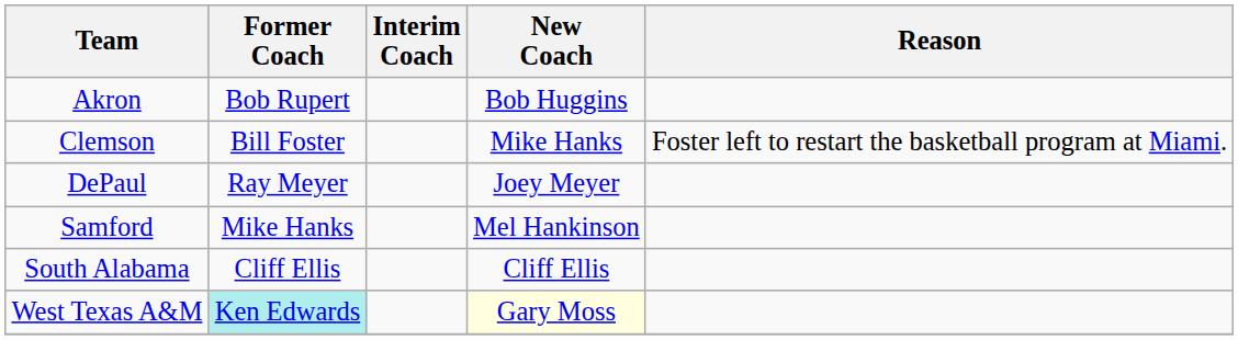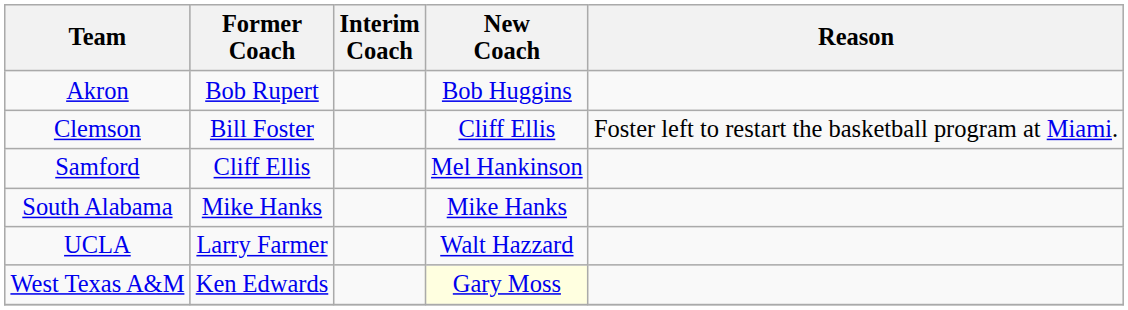Clemson | New Coach: Mike Hanks -> Cliff Ellis
- row: DePaul | Ray Meyer | Joey Meyer
Samford | Former Coach: Mike Hanks -> Cliff Ellis
South Alabama | Former Coach: Cliff Ellis -> Mike Hanks
South Alabama | New Coach: Cliff Ellis -> Mike Hanks
+ row: UCLA | Larry Farmer | Walt Hazzard
West Texas A&M | Former Coach: paleturquoise background -> no background
